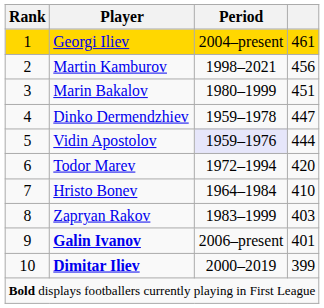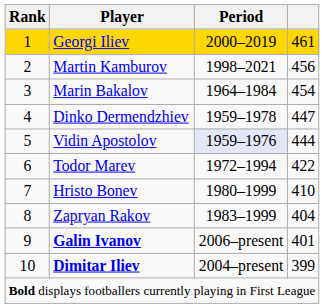Georgi Iliev | Period: 2004–present -> 2000–2019
Marin Bakalov | Period: 1980–1999 -> 1964–1984
Marin Bakalov | column 4: 451 -> 454
Todor Marev | column 4: 420 -> 422
Hristo Bonev | Period: 1964–1984 -> 1980–1999
Zapryan Rakov | column 4: 403 -> 404
Dimitar Iliev | Period: 2000–2019 -> 2004–present
